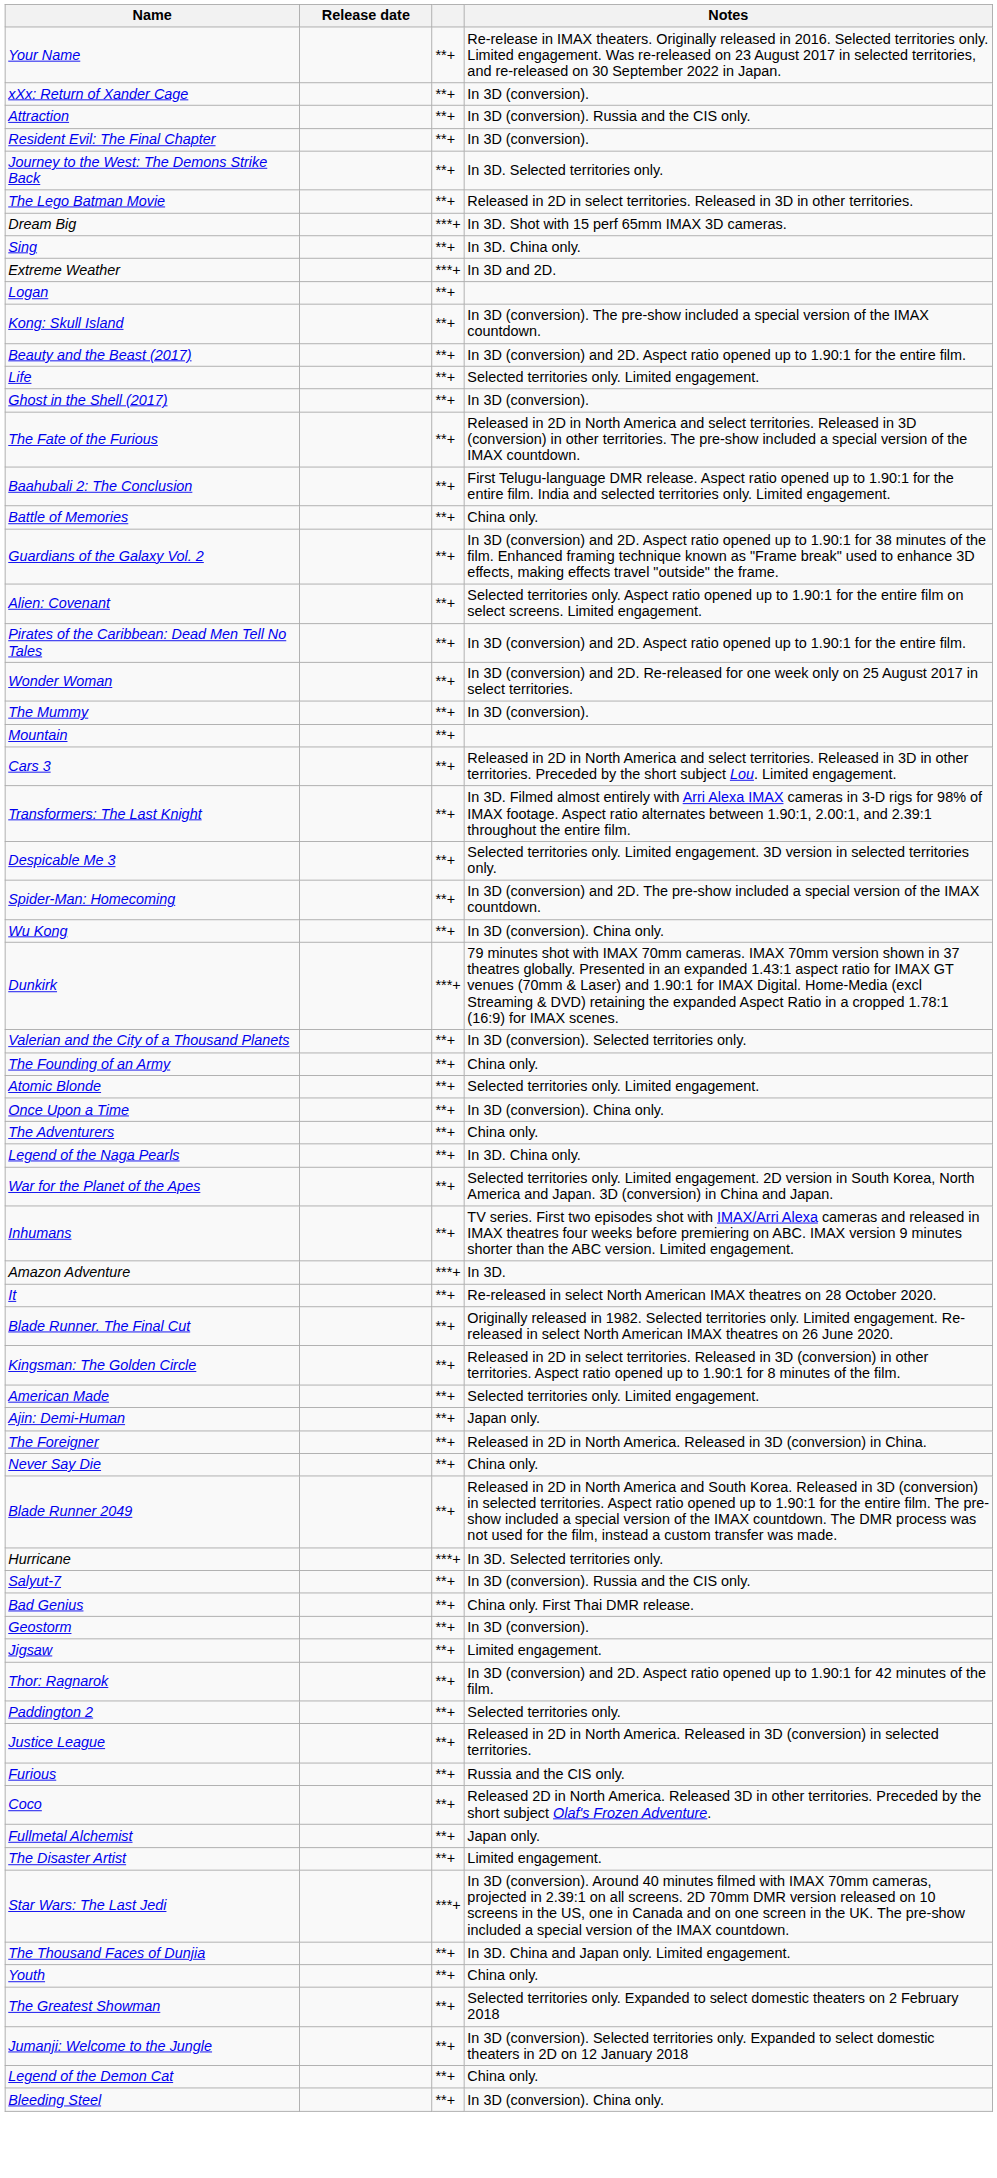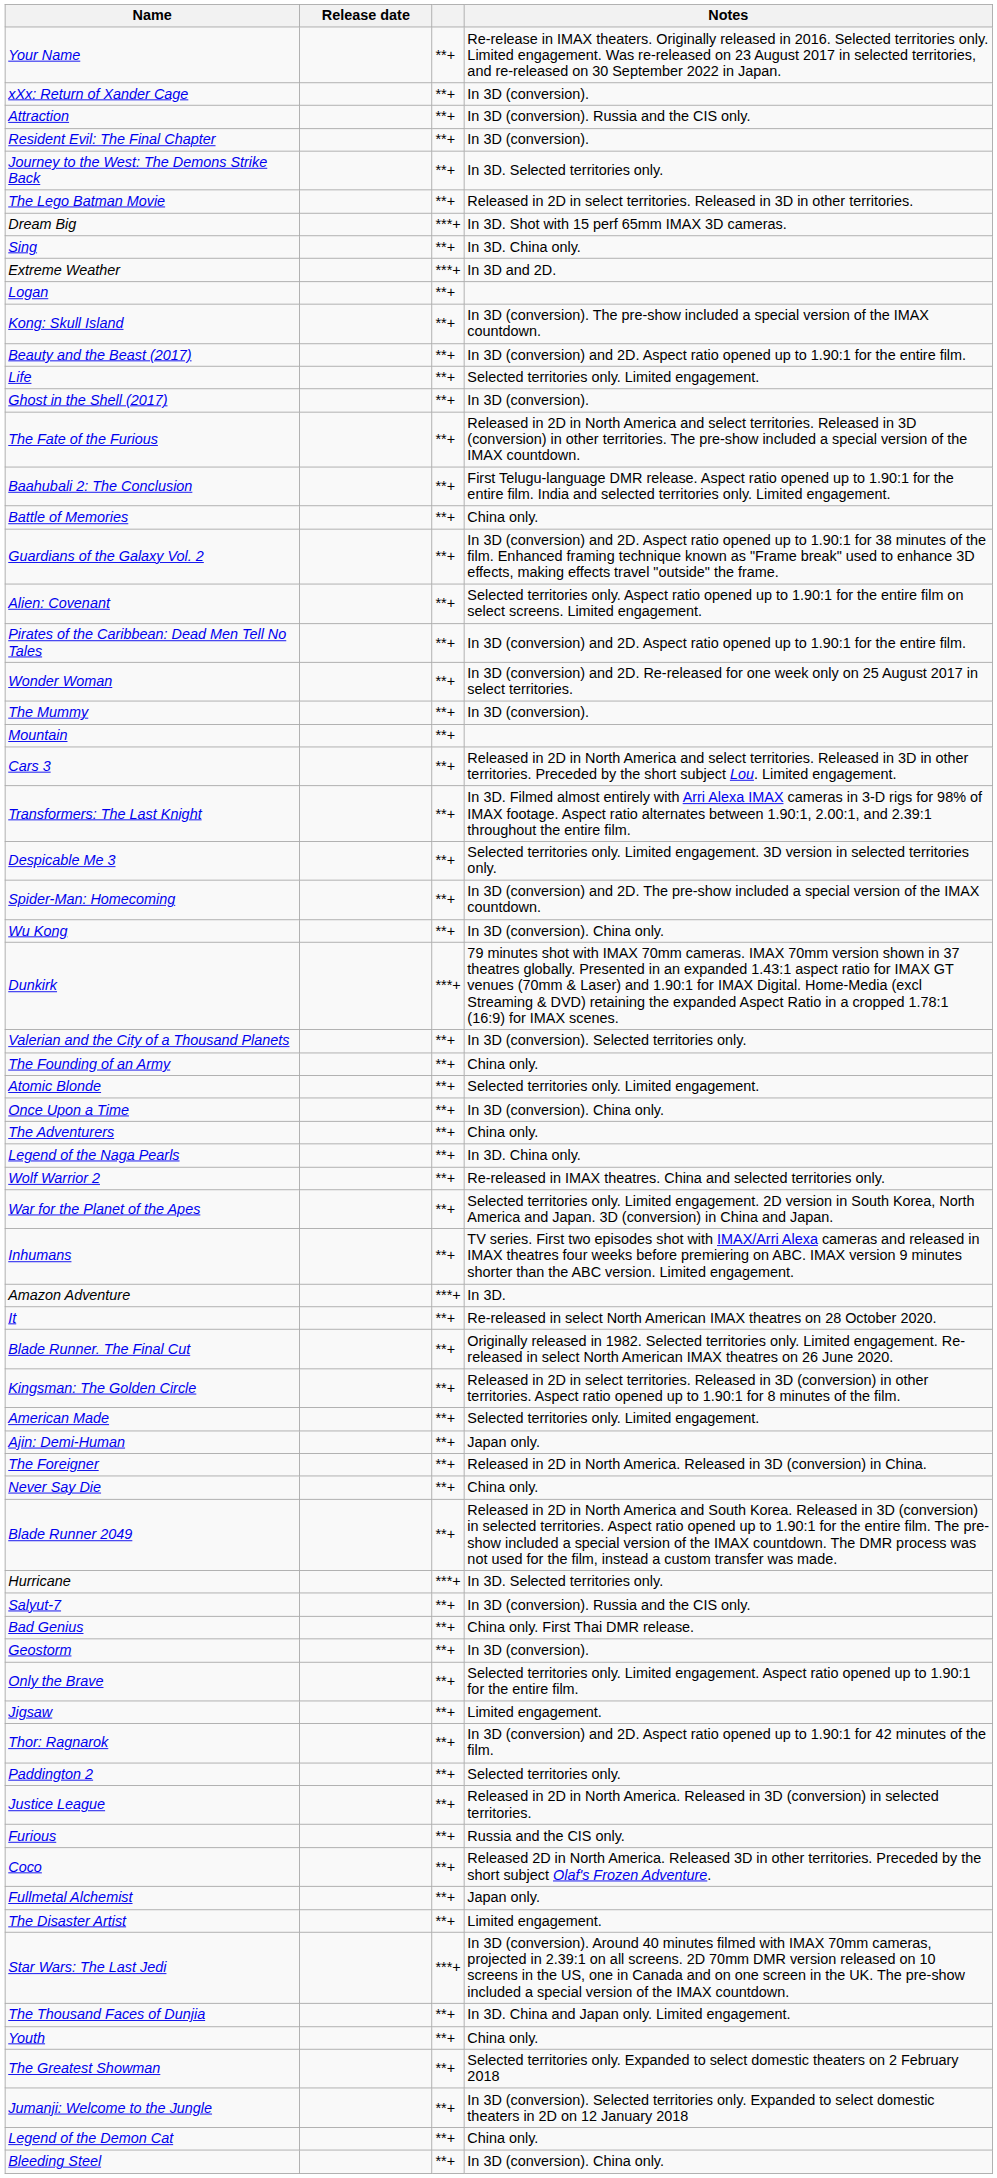+ row: Wolf Warrior 2 | **+ | Re-released in IMAX theatres. China and selected territories only.
+ row: Only the Brave | **+ | Selected territories only. Limited engagement. Aspect ratio opened up to 1.90:1 for the entire film.
